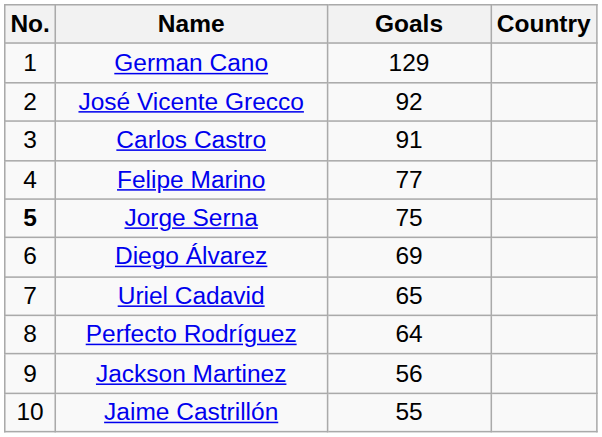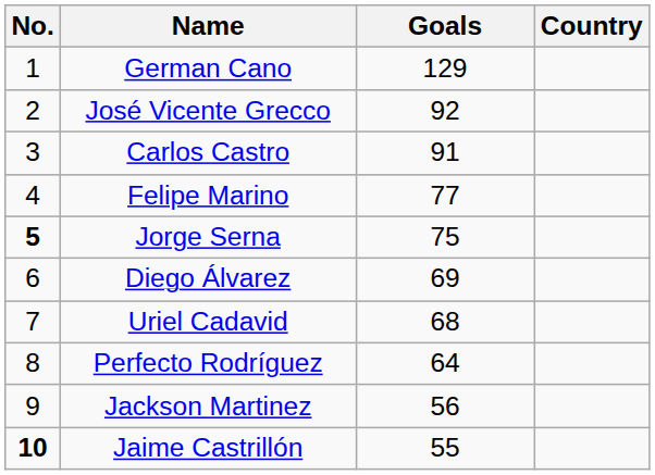Uriel Cadavid | Goals: 65 -> 68
Jaime Castrillón | No.: normal -> bold
